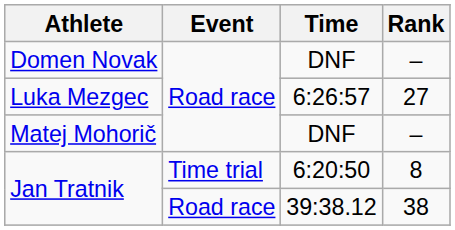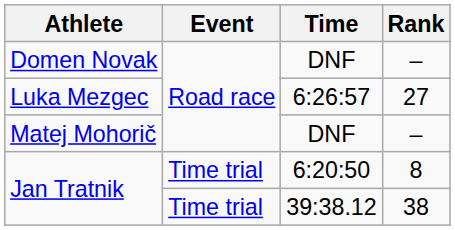Jan Tratnik / 39:38.12 | Event: Road race -> Time trial
